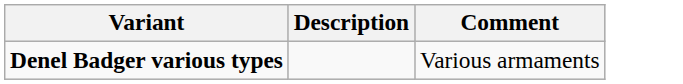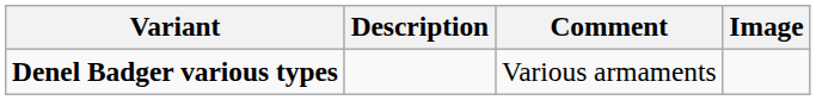+ column: Image
